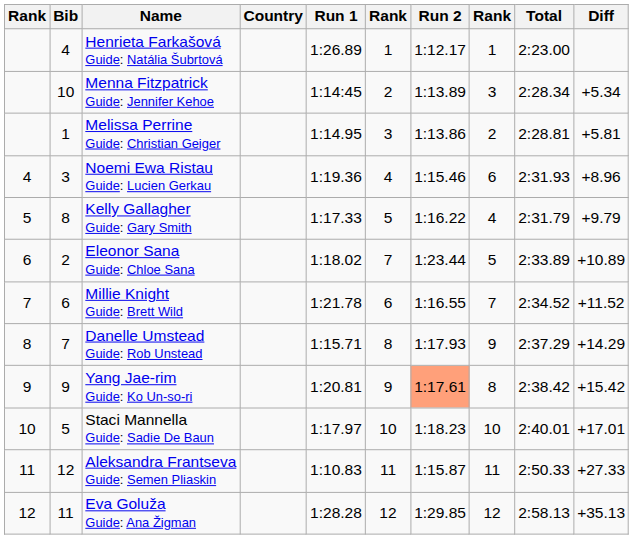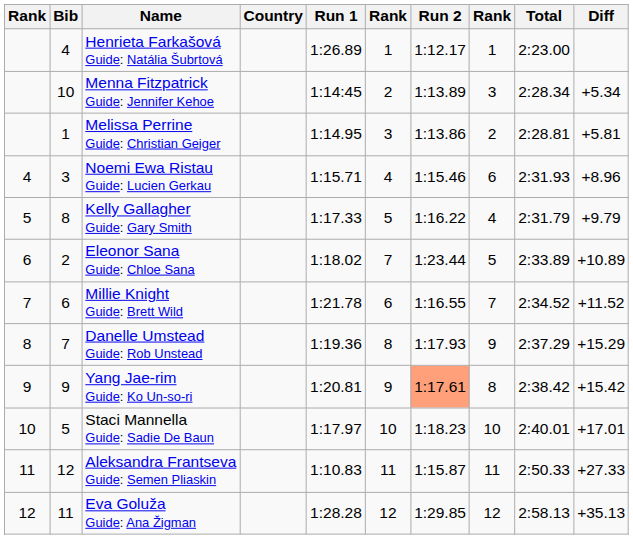Noemi Ewa Ristau Guide: Lucien Gerkau | Run 1: 1:19.36 -> 1:15.71
Danelle Umstead Guide: Rob Unstead | Run 1: 1:15.71 -> 1:19.36
Danelle Umstead Guide: Rob Unstead | Diff: +14.29 -> +15.29
